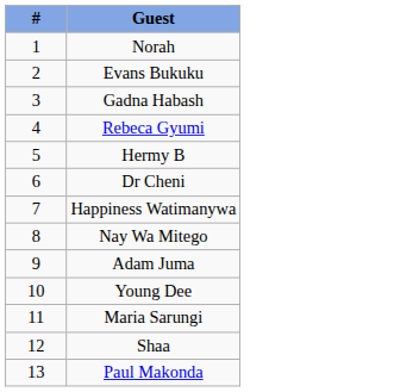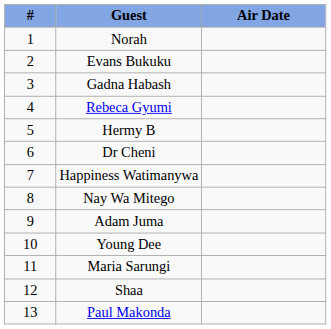+ column: Air Date
